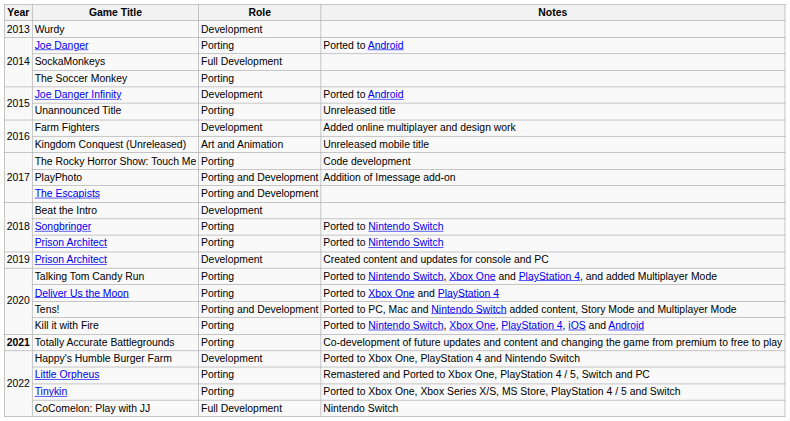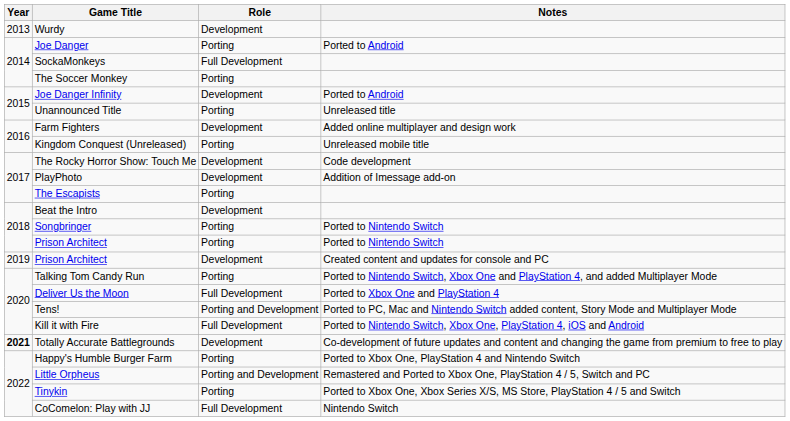Kingdom Conquest (Unreleased) | Role: Art and Animation -> Porting
The Rocky Horror Show: Touch Me | Role: Porting -> Development
PlayPhoto | Role: Porting and Development -> Development
The Escapists | Role: Porting and Development -> Porting
Deliver Us the Moon | Role: Porting -> Full Development
Kill it with Fire | Role: Porting -> Full Development
Totally Accurate Battlegrounds | Role: Porting -> Development
Happy's Humble Burger Farm | Role: Development -> Porting
Little Orpheus | Role: Porting -> Porting and Development
